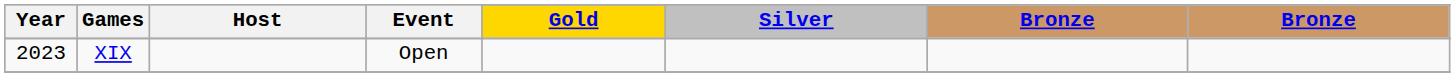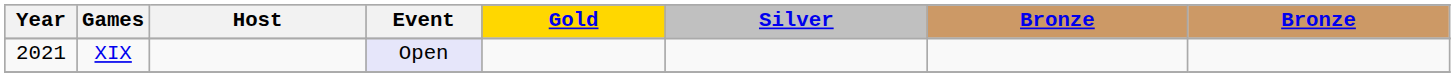XIX | Year: 2023 -> 2021
XIX | Event: no background -> lavender background
